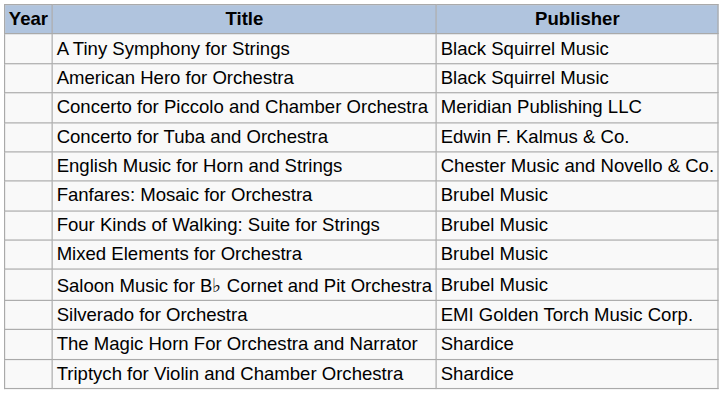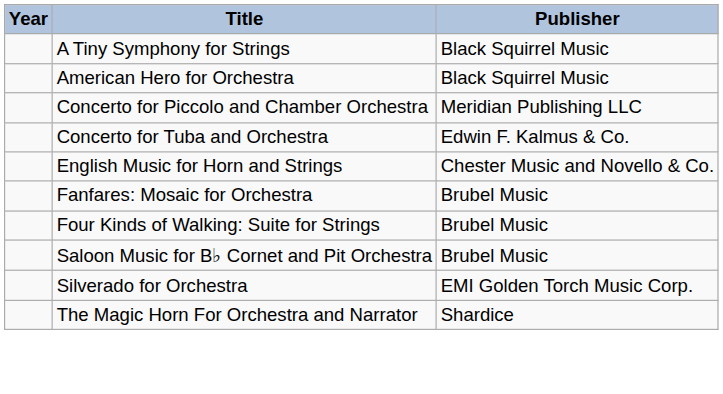- row: Mixed Elements for Orchestra | Brubel Music
- row: Triptych for Violin and Chamber Orchestra | Shardice
